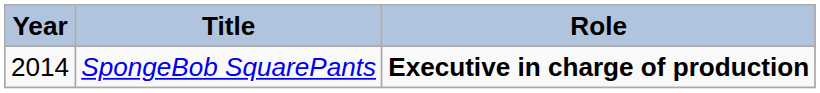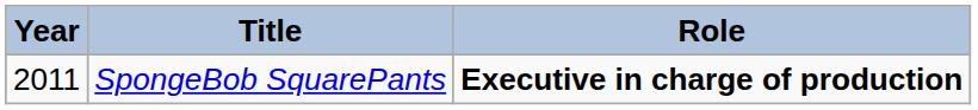SpongeBob SquarePants | Year: 2014 -> 2011
